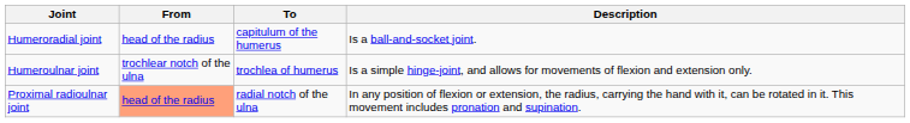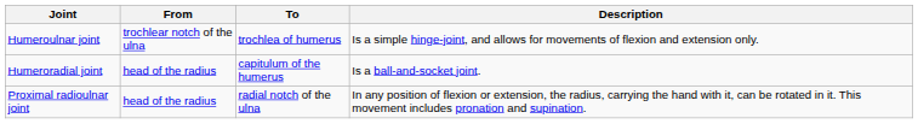rows swapped: Humeroulnar joint <-> Humeroradial joint
Proximal radioulnar joint | From: lightsalmon background -> no background
